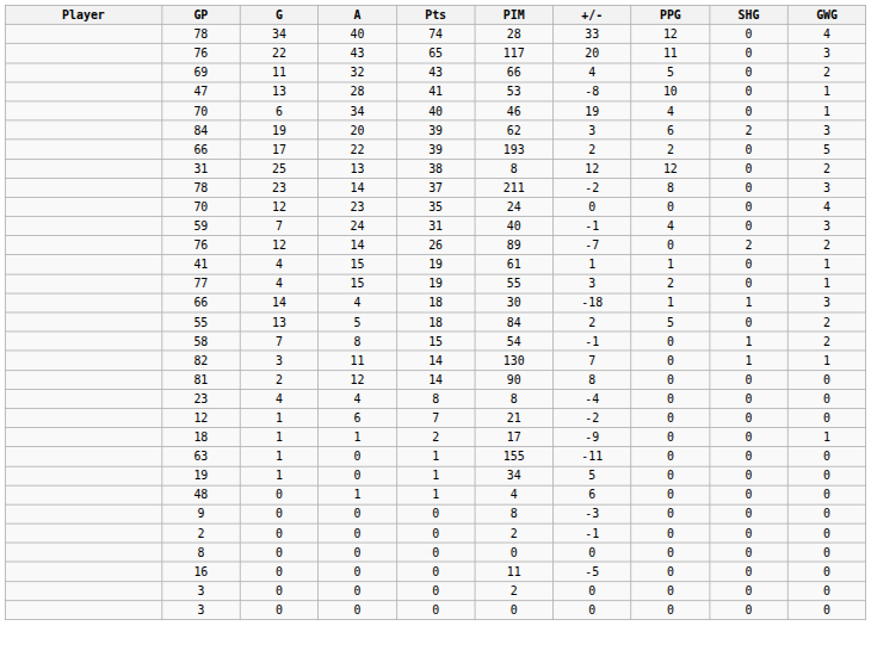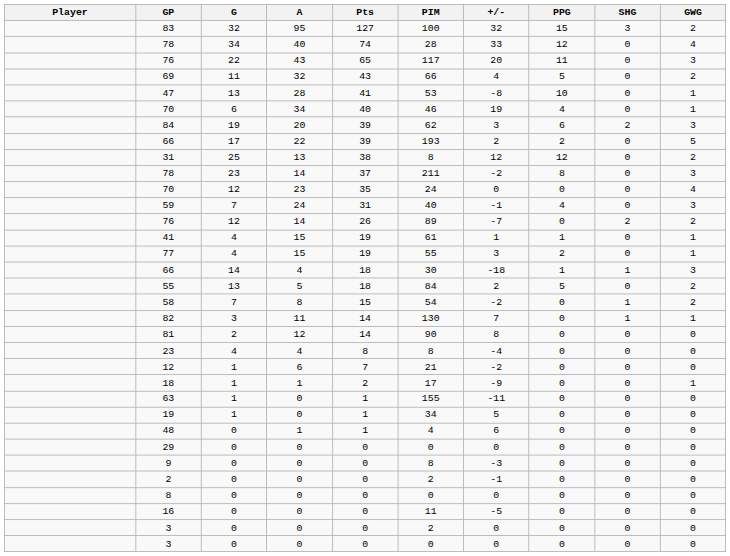+ row: 83 | 32 | 95 | 127 | 100 | 32 | 15 | 3 | 2
58 | +/-: -1 -> -2
+ row: 29 | 0 | 0 | 0 | 0 | 0 | 0 | 0 | 0
